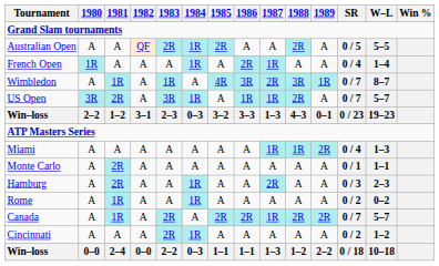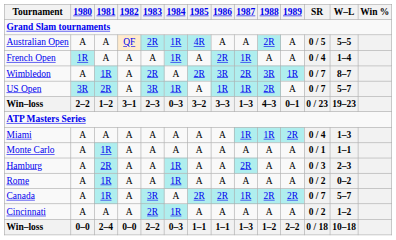Australian Open | 1985: 2R -> 4R
Wimbledon | 1983: 1R -> 2R
Wimbledon | 1985: 4R -> 2R
Monte Carlo | 1981: 2R -> 1R
Canada | 1983: 2R -> 3R
